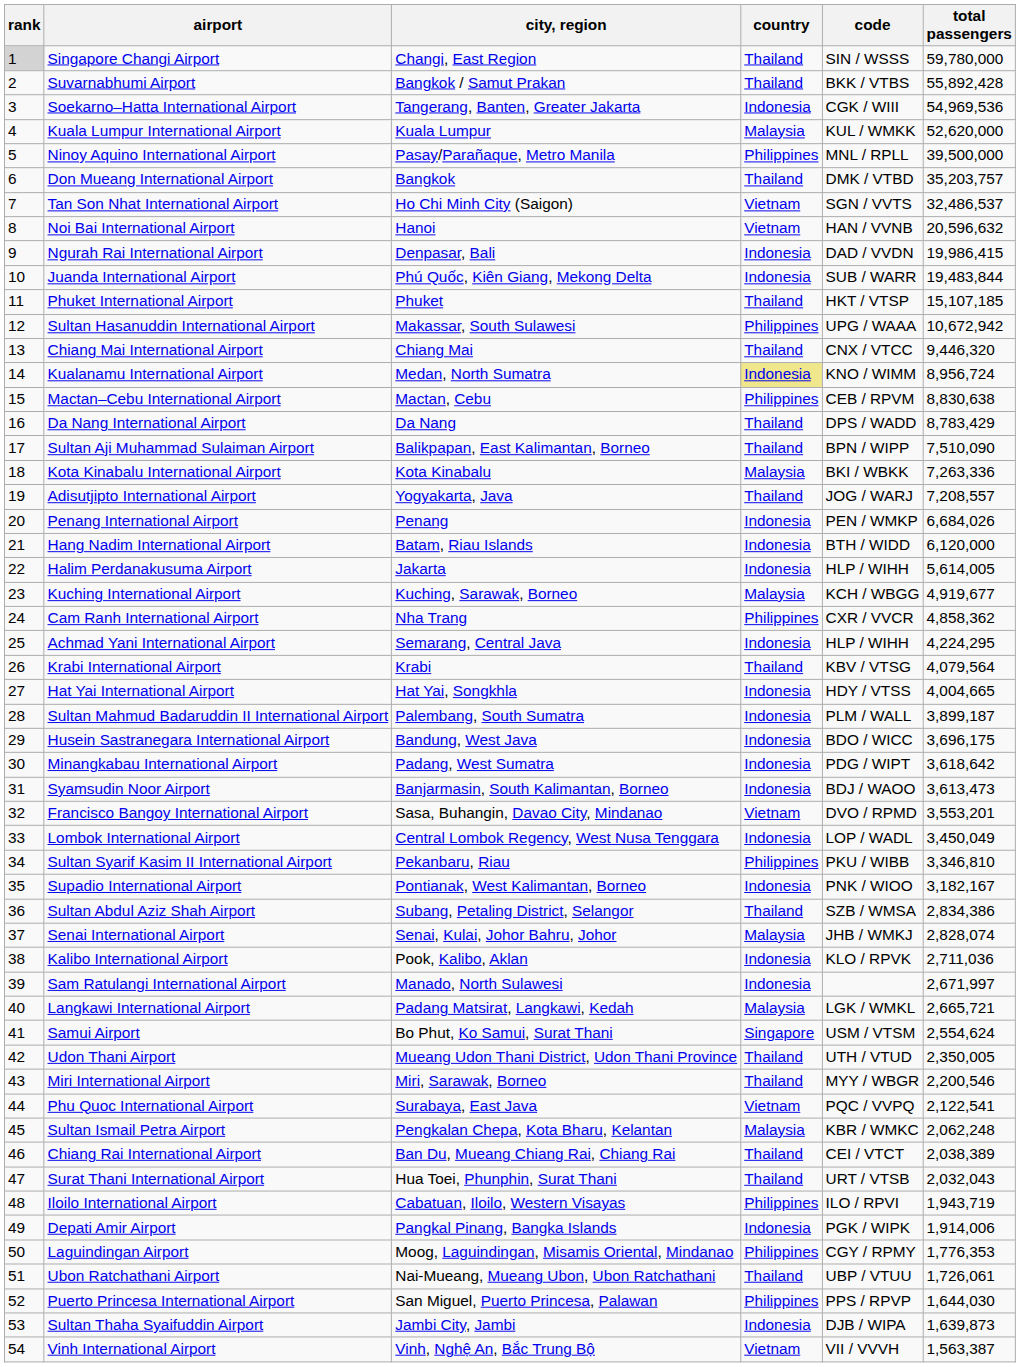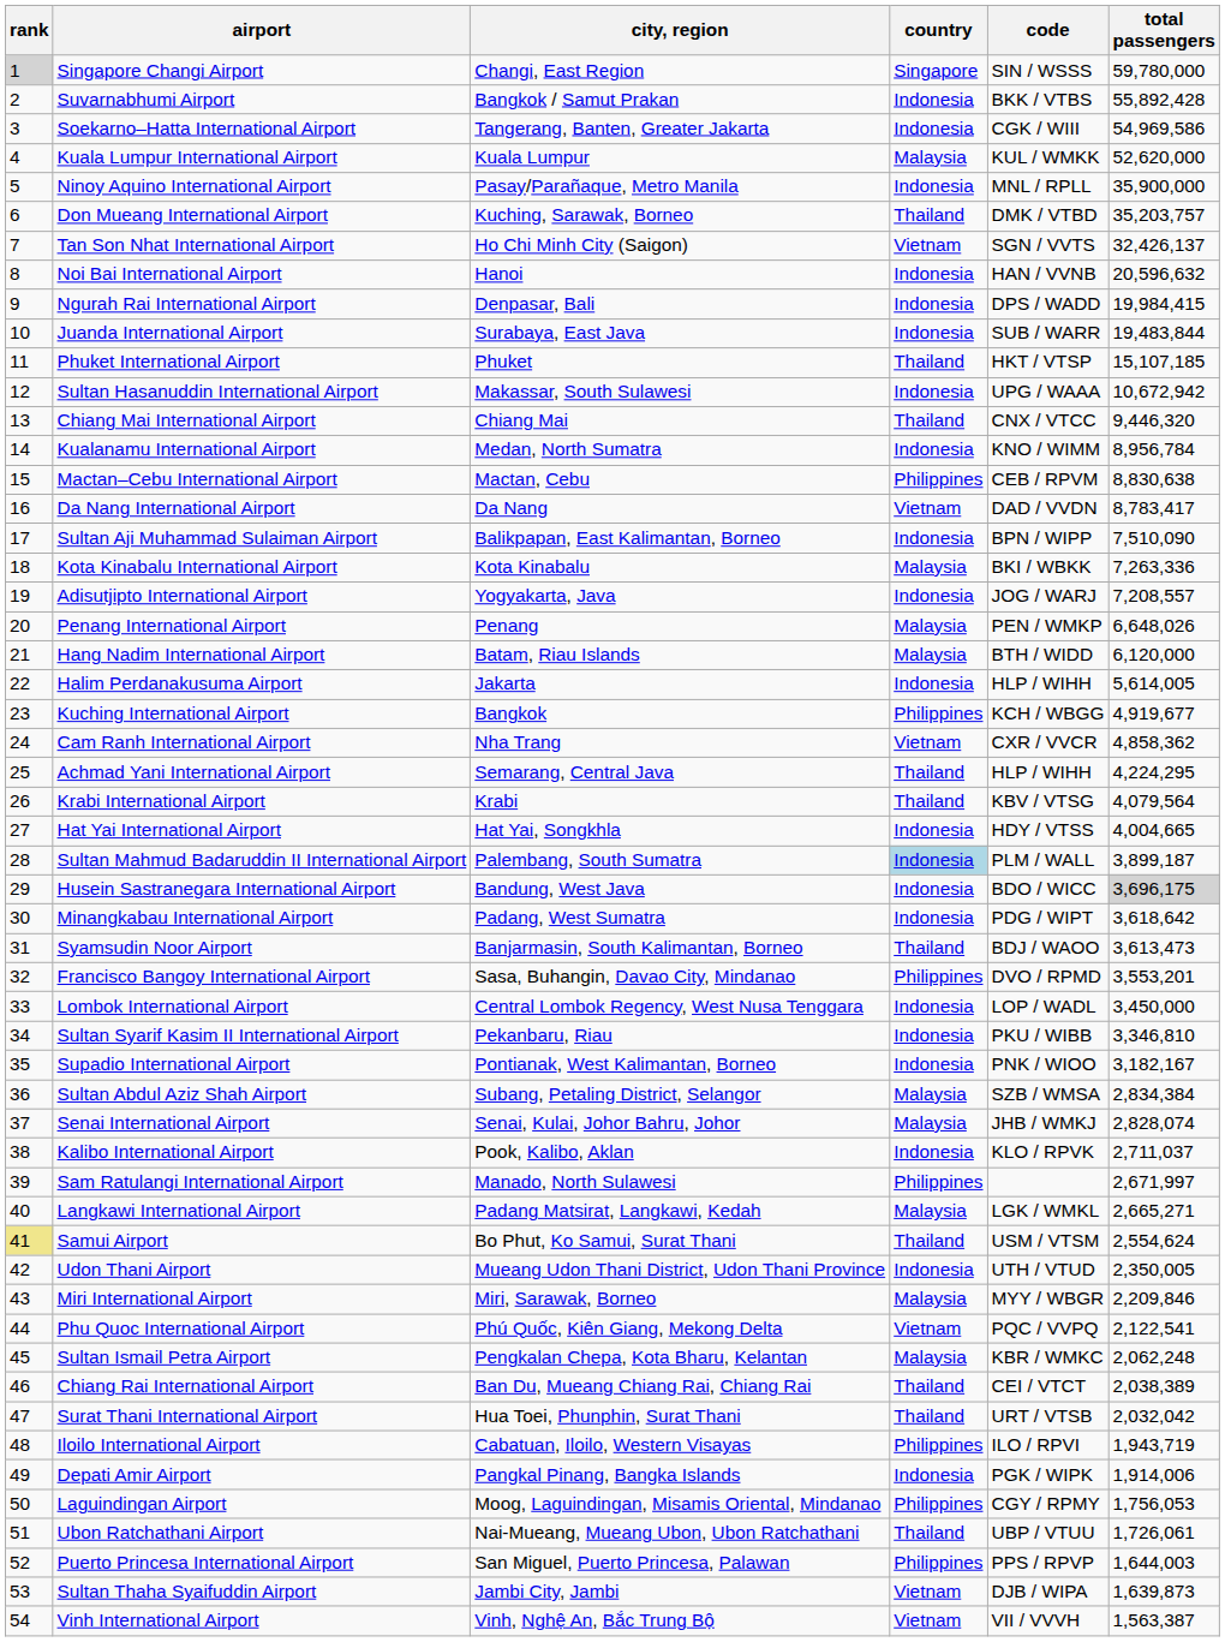Singapore Changi Airport | country: Thailand -> Singapore
Suvarnabhumi Airport | country: Thailand -> Indonesia
Soekarno–Hatta International Airport | total passengers: 54,969,536 -> 54,969,586
Ninoy Aquino International Airport | country: Philippines -> Indonesia
Ninoy Aquino International Airport | total passengers: 39,500,000 -> 35,900,000
Don Mueang International Airport | city, region: Bangkok -> Kuching, Sarawak, Borneo
Tan Son Nhat International Airport | total passengers: 32,486,537 -> 32,426,137
Noi Bai International Airport | country: Vietnam -> Indonesia
Ngurah Rai International Airport | code: DAD / VVDN -> DPS / WADD
Ngurah Rai International Airport | total passengers: 19,986,415 -> 19,984,415
Juanda International Airport | city, region: Phú Quốc, Kiên Giang, Mekong Delta -> Surabaya, East Java
Sultan Hasanuddin International Airport | country: Philippines -> Indonesia
Kualanamu International Airport | country: khaki background -> no background
Kualanamu International Airport | total passengers: 8,956,724 -> 8,956,784
Da Nang International Airport | country: Thailand -> Vietnam
Da Nang International Airport | code: DPS / WADD -> DAD / VVDN
Da Nang International Airport | total passengers: 8,783,429 -> 8,783,417
Sultan Aji Muhammad Sulaiman Airport | country: Thailand -> Indonesia
Adisutjipto International Airport | country: Thailand -> Indonesia
Penang International Airport | country: Indonesia -> Malaysia
Penang International Airport | total passengers: 6,684,026 -> 6,648,026
Hang Nadim International Airport | country: Indonesia -> Malaysia
Kuching International Airport | city, region: Kuching, Sarawak, Borneo -> Bangkok
Kuching International Airport | country: Malaysia -> Philippines
Cam Ranh International Airport | country: Philippines -> Vietnam
Achmad Yani International Airport | country: Indonesia -> Thailand
Sultan Mahmud Badaruddin II International Airport | country: no background -> lightblue background
Husein Sastranegara International Airport | total passengers: no background -> lightgrey background
Syamsudin Noor Airport | country: Indonesia -> Thailand
Francisco Bangoy International Airport | country: Vietnam -> Philippines
Lombok International Airport | total passengers: 3,450,049 -> 3,450,000
Sultan Syarif Kasim II International Airport | country: Philippines -> Indonesia
Sultan Abdul Aziz Shah Airport | country: Thailand -> Malaysia
Sultan Abdul Aziz Shah Airport | total passengers: 2,834,386 -> 2,834,384
Kalibo International Airport | total passengers: 2,711,036 -> 2,711,037
Sam Ratulangi International Airport | country: Indonesia -> Philippines
Langkawi International Airport | total passengers: 2,665,721 -> 2,665,271
Samui Airport | rank: no background -> khaki background
Samui Airport | country: Singapore -> Thailand
Udon Thani Airport | country: Thailand -> Indonesia
Miri International Airport | country: Thailand -> Malaysia
Miri International Airport | total passengers: 2,200,546 -> 2,209,846
Phu Quoc International Airport | city, region: Surabaya, East Java -> Phú Quốc, Kiên Giang, Mekong Delta
Surat Thani International Airport | total passengers: 2,032,043 -> 2,032,042
Laguindingan Airport | total passengers: 1,776,353 -> 1,756,053
Puerto Princesa International Airport | total passengers: 1,644,030 -> 1,644,003
Sultan Thaha Syaifuddin Airport | country: Indonesia -> Vietnam
